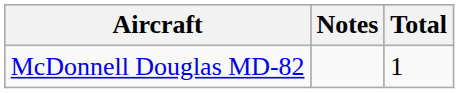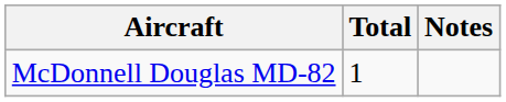columns swapped: Total <-> Notes
